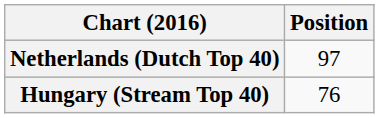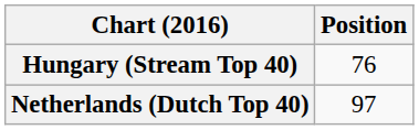rows swapped: Hungary (Stream Top 40) <-> Netherlands (Dutch Top 40)
